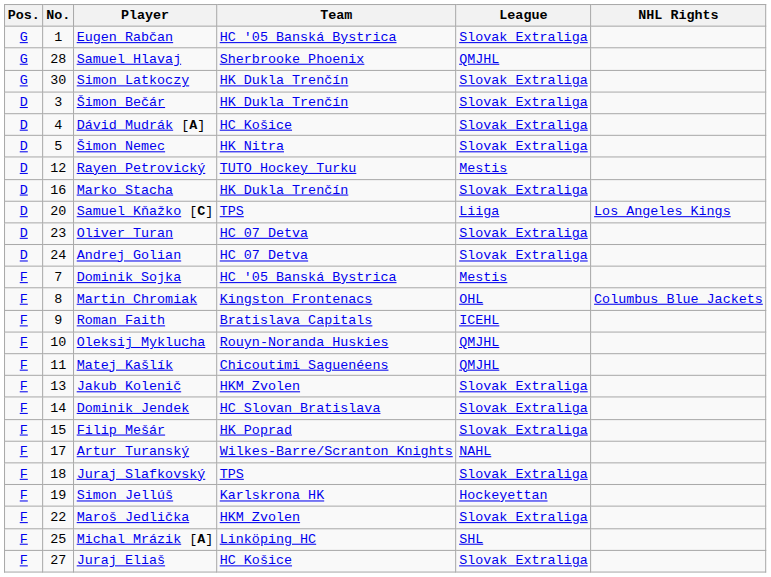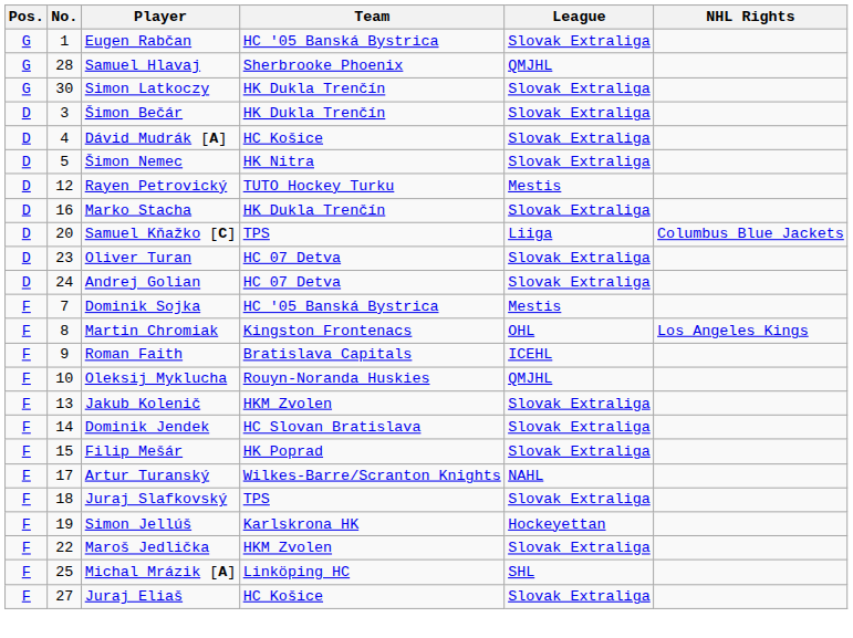Samuel Kňažko [C] | NHL Rights: Los Angeles Kings -> Columbus Blue Jackets
Martin Chromiak | NHL Rights: Columbus Blue Jackets -> Los Angeles Kings
- row: F | 11 | Matej Kašlík | Chicoutimi Saguenéens | QMJHL
